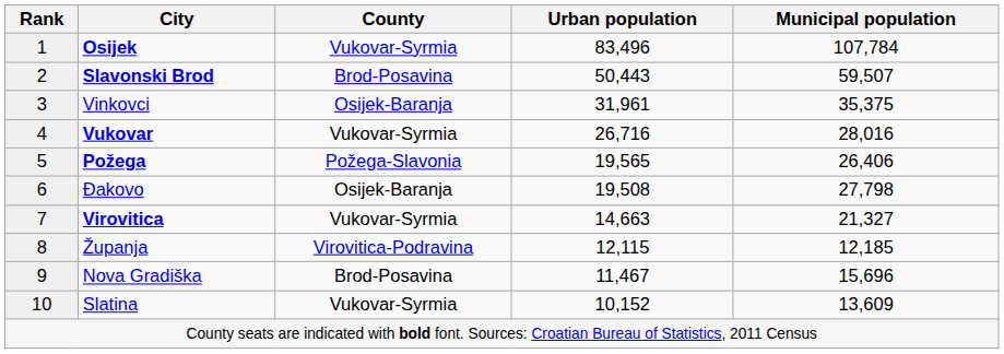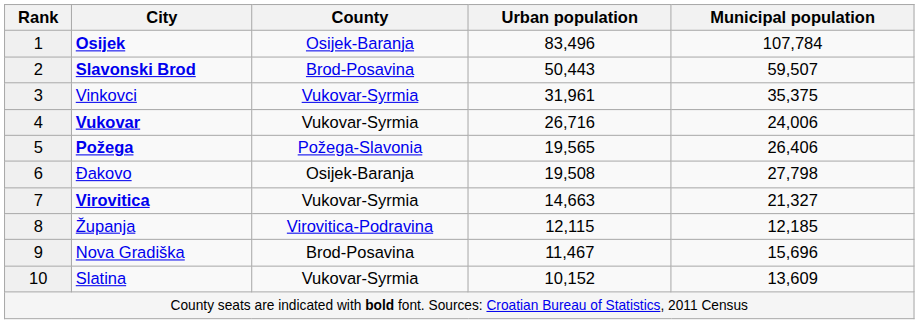Osijek | County: Vukovar-Syrmia -> Osijek-Baranja
Vinkovci | County: Osijek-Baranja -> Vukovar-Syrmia
Vukovar | Municipal population: 28,016 -> 24,006
